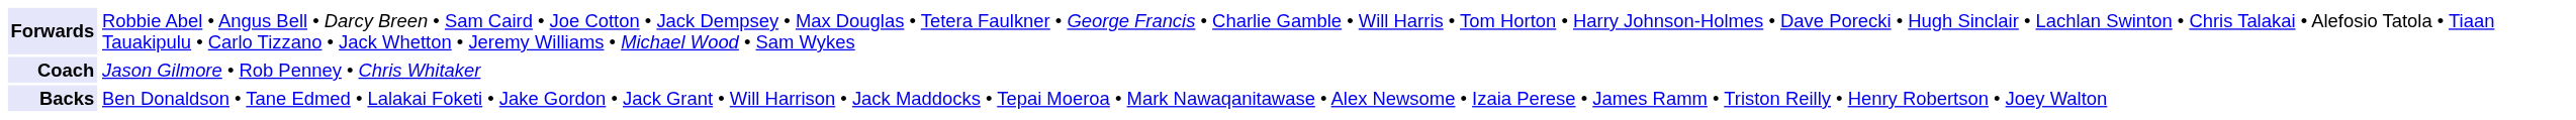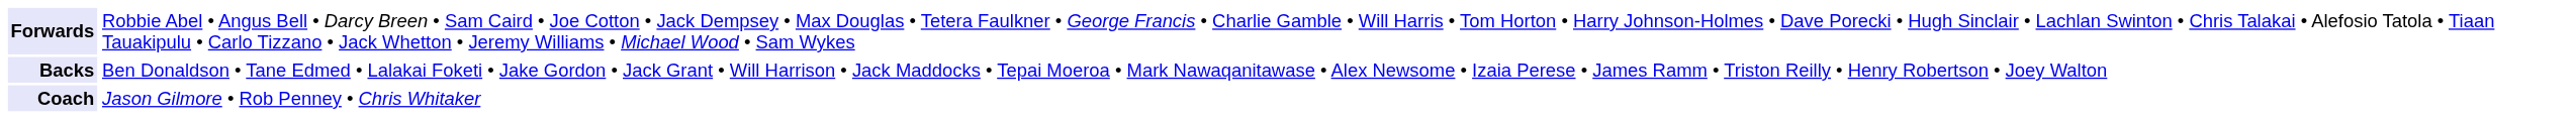rows swapped: Backs <-> Coach
